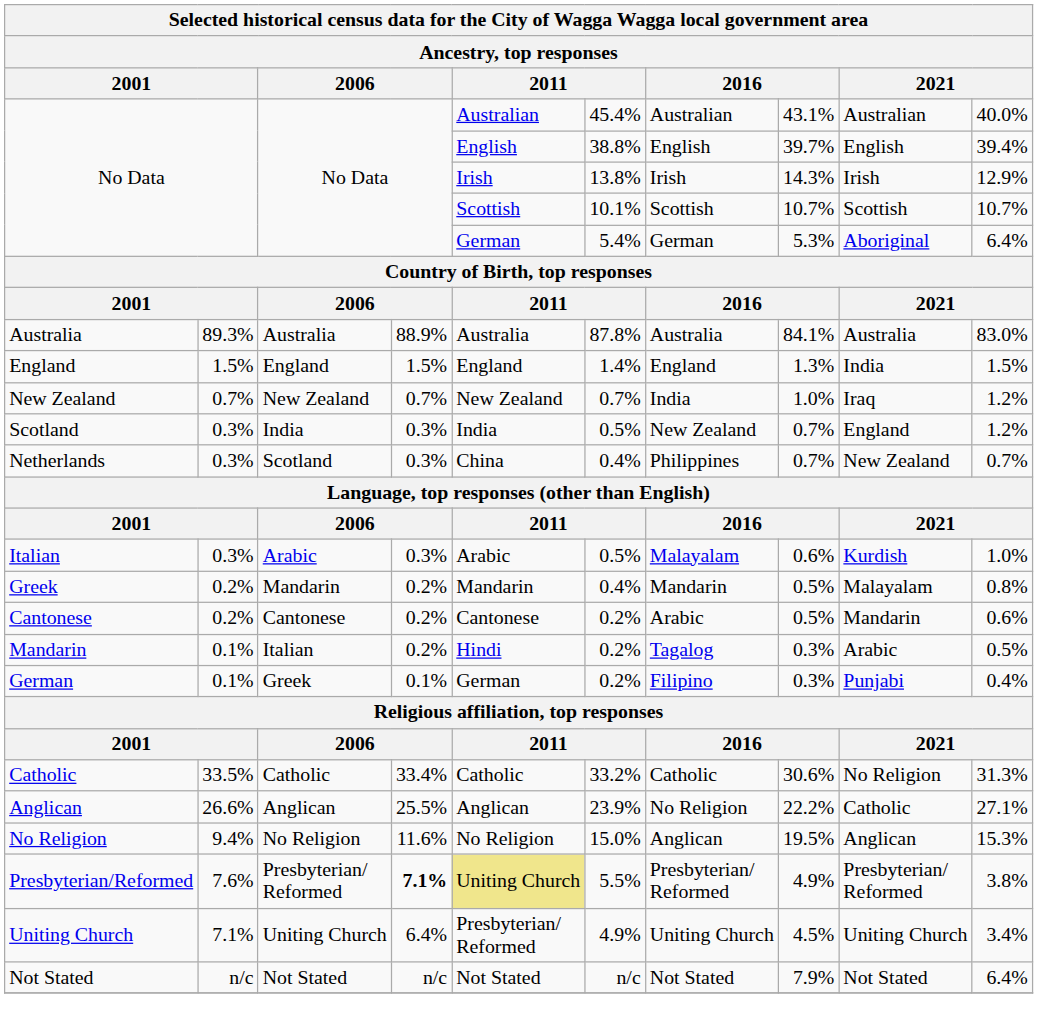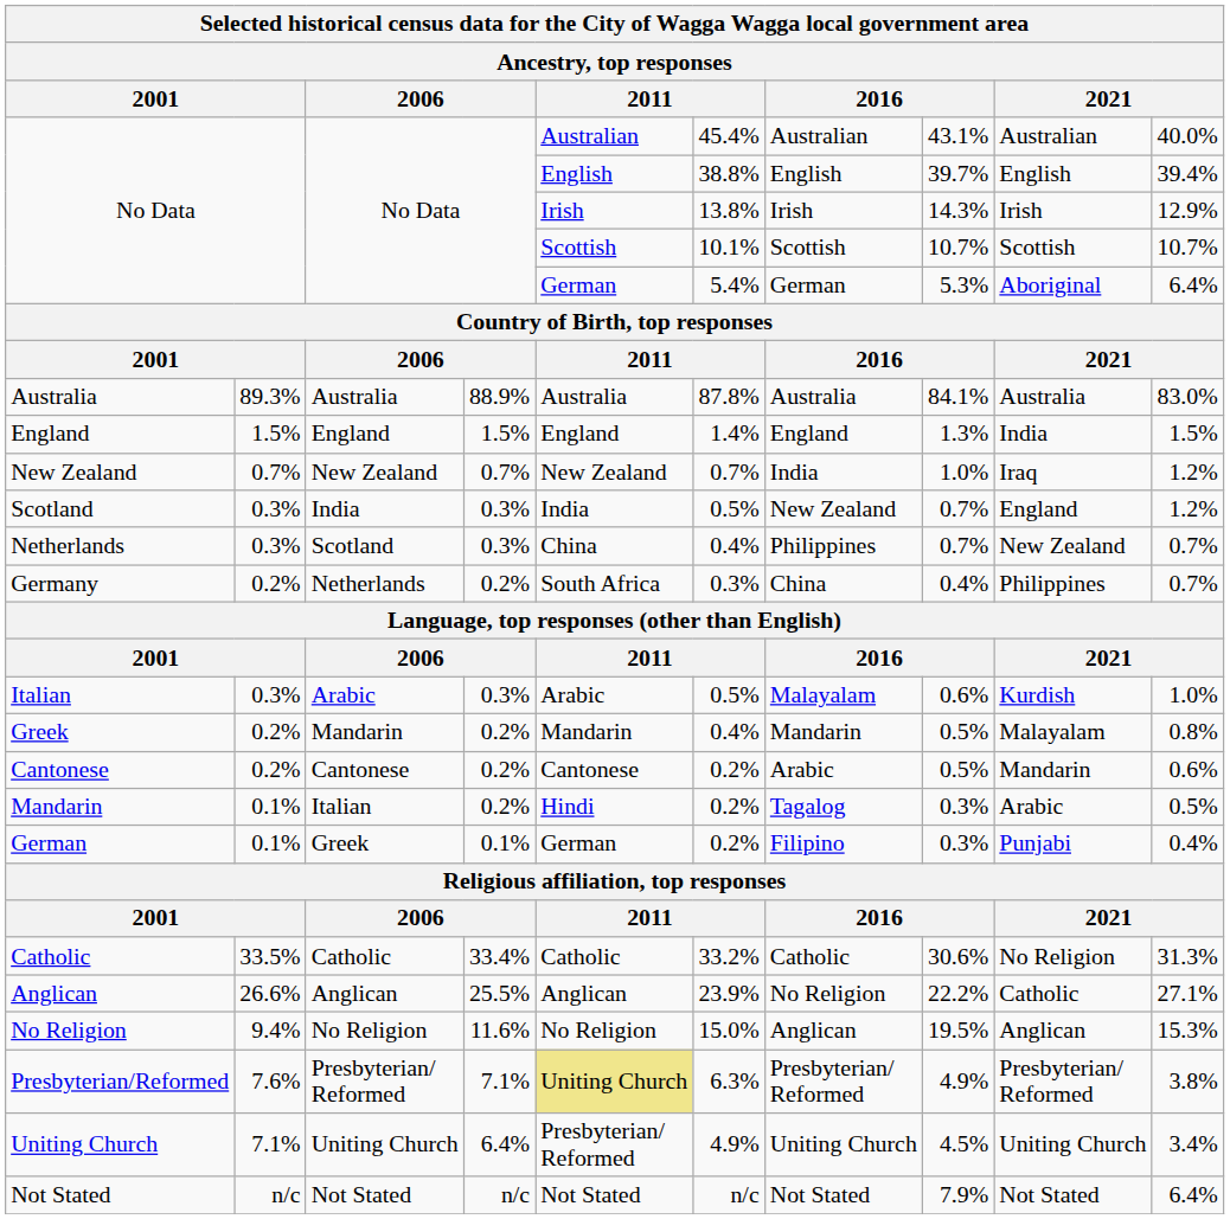+ row: Germany | 0.2% | Netherlands | 0.2% | South Africa | 0.3% | China | 0.4% | Philippines | 0.7%
Presbyterian/Reformed | column 4: bold -> normal
Presbyterian/Reformed | column 6: 5.5% -> 6.3%
